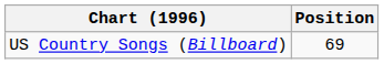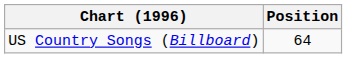US Country Songs (Billboard) | Position: 69 -> 64
